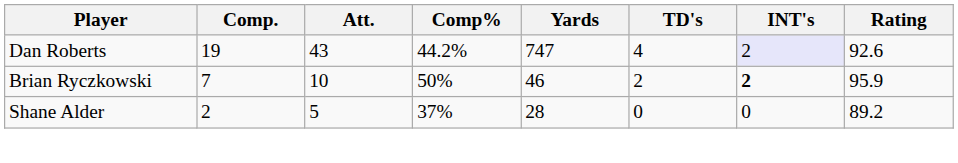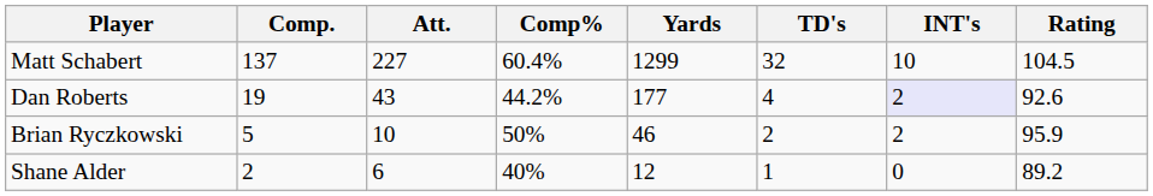+ row: Matt Schabert | 137 | 227 | 60.4% | 1299 | 32 | 10 | 104.5
Dan Roberts | Yards: 747 -> 177
Brian Ryczkowski | Comp.: 7 -> 5
Brian Ryczkowski | INT's: bold -> normal
Shane Alder | Att.: 5 -> 6
Shane Alder | Comp%: 37% -> 40%
Shane Alder | Yards: 28 -> 12
Shane Alder | TD's: 0 -> 1
